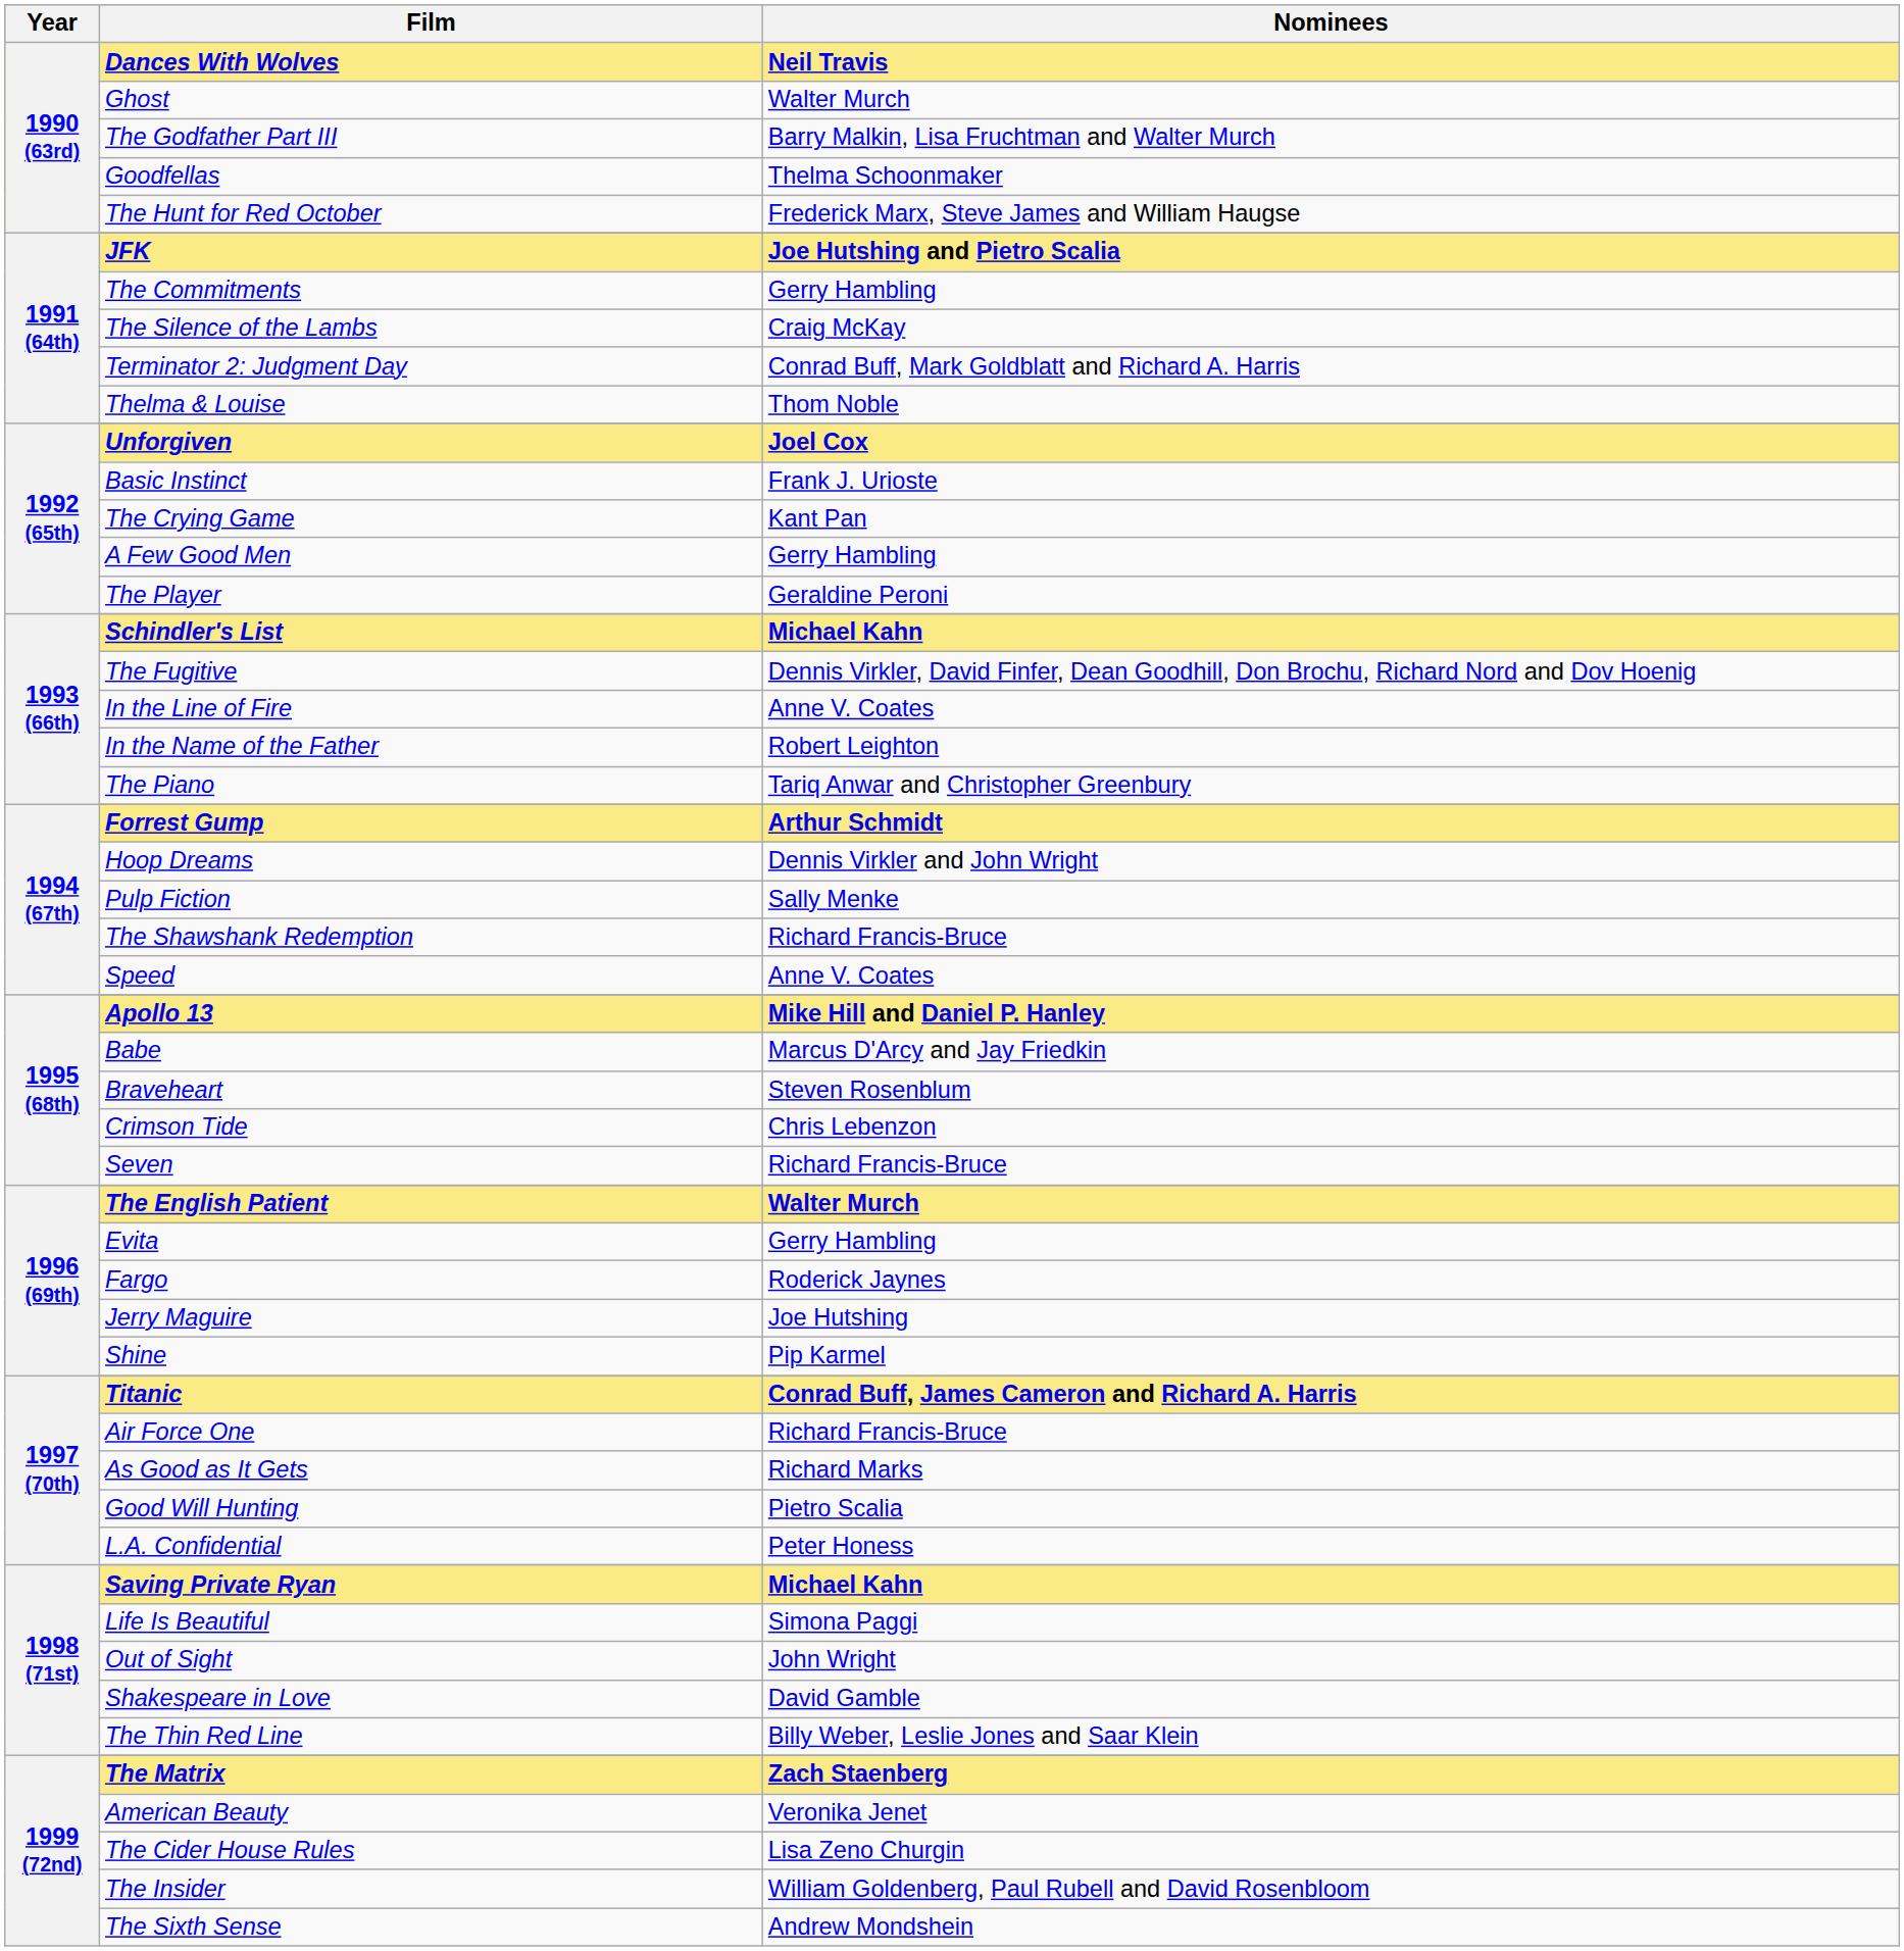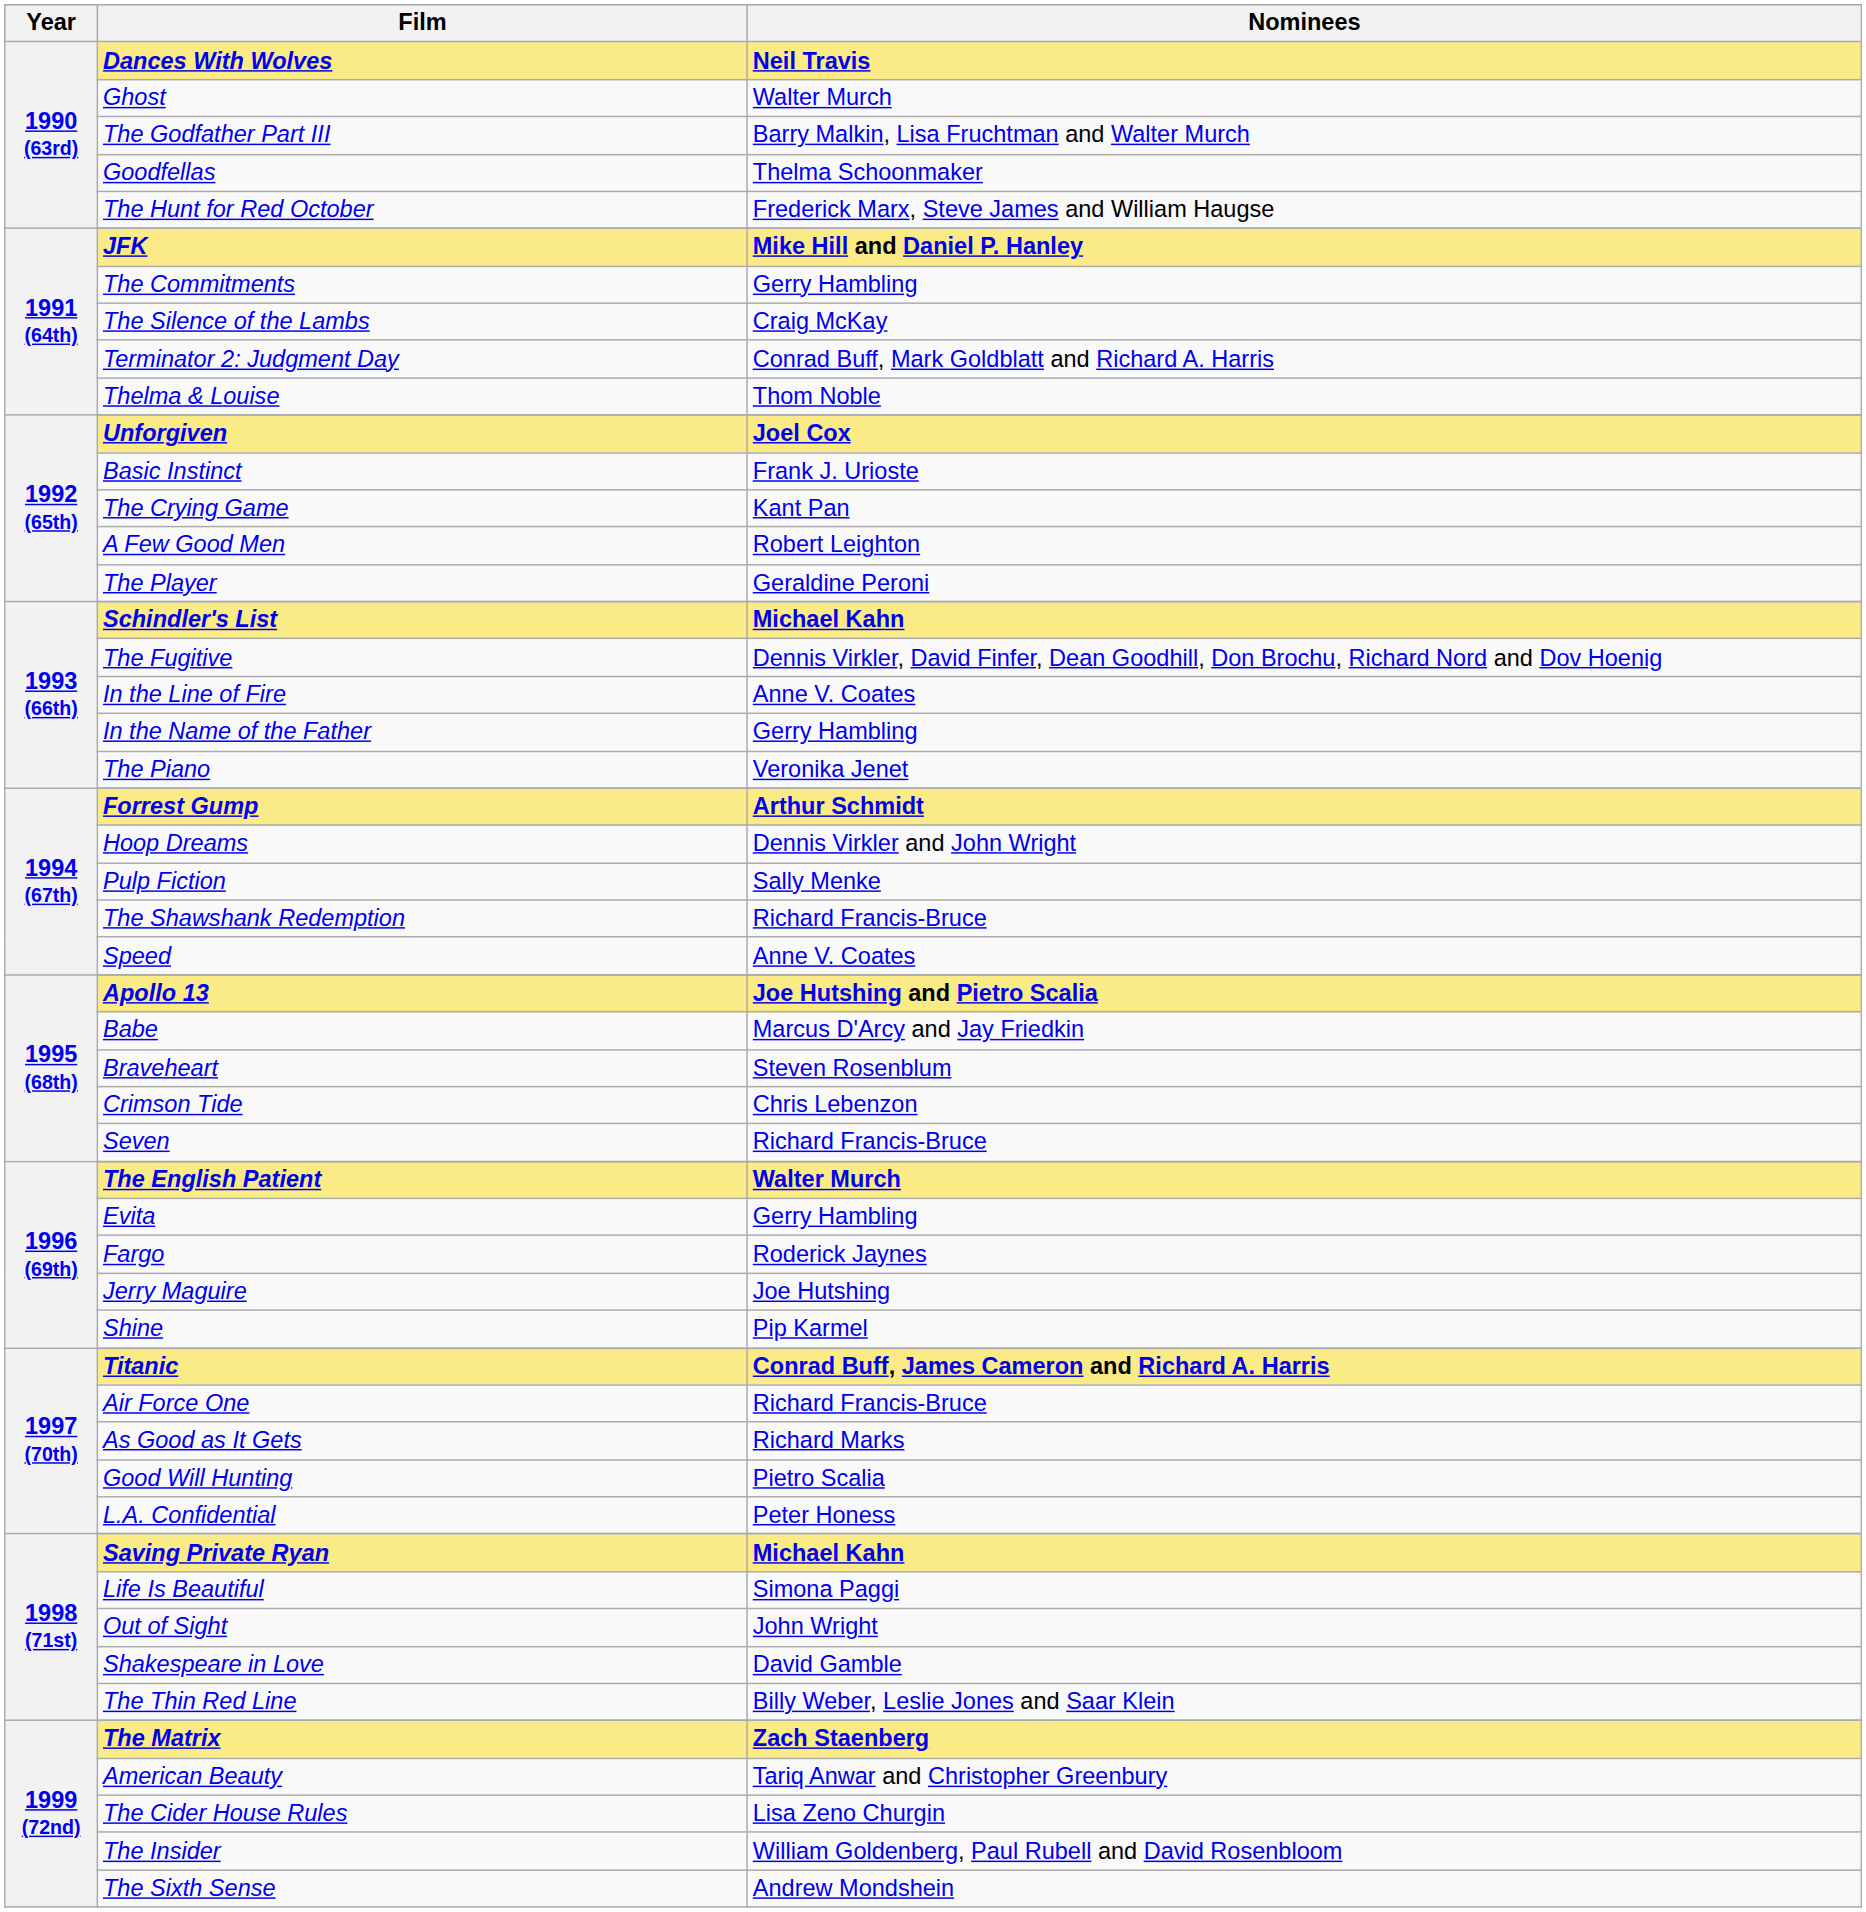JFK | Nominees: Joe Hutshing and Pietro Scalia -> Mike Hill and Daniel P. Hanley
A Few Good Men | Nominees: Gerry Hambling -> Robert Leighton
In the Name of the Father | Nominees: Robert Leighton -> Gerry Hambling
The Piano | Nominees: Tariq Anwar and Christopher Greenbury -> Veronika Jenet
Apollo 13 | Nominees: Mike Hill and Daniel P. Hanley -> Joe Hutshing and Pietro Scalia
American Beauty | Nominees: Veronika Jenet -> Tariq Anwar and Christopher Greenbury
